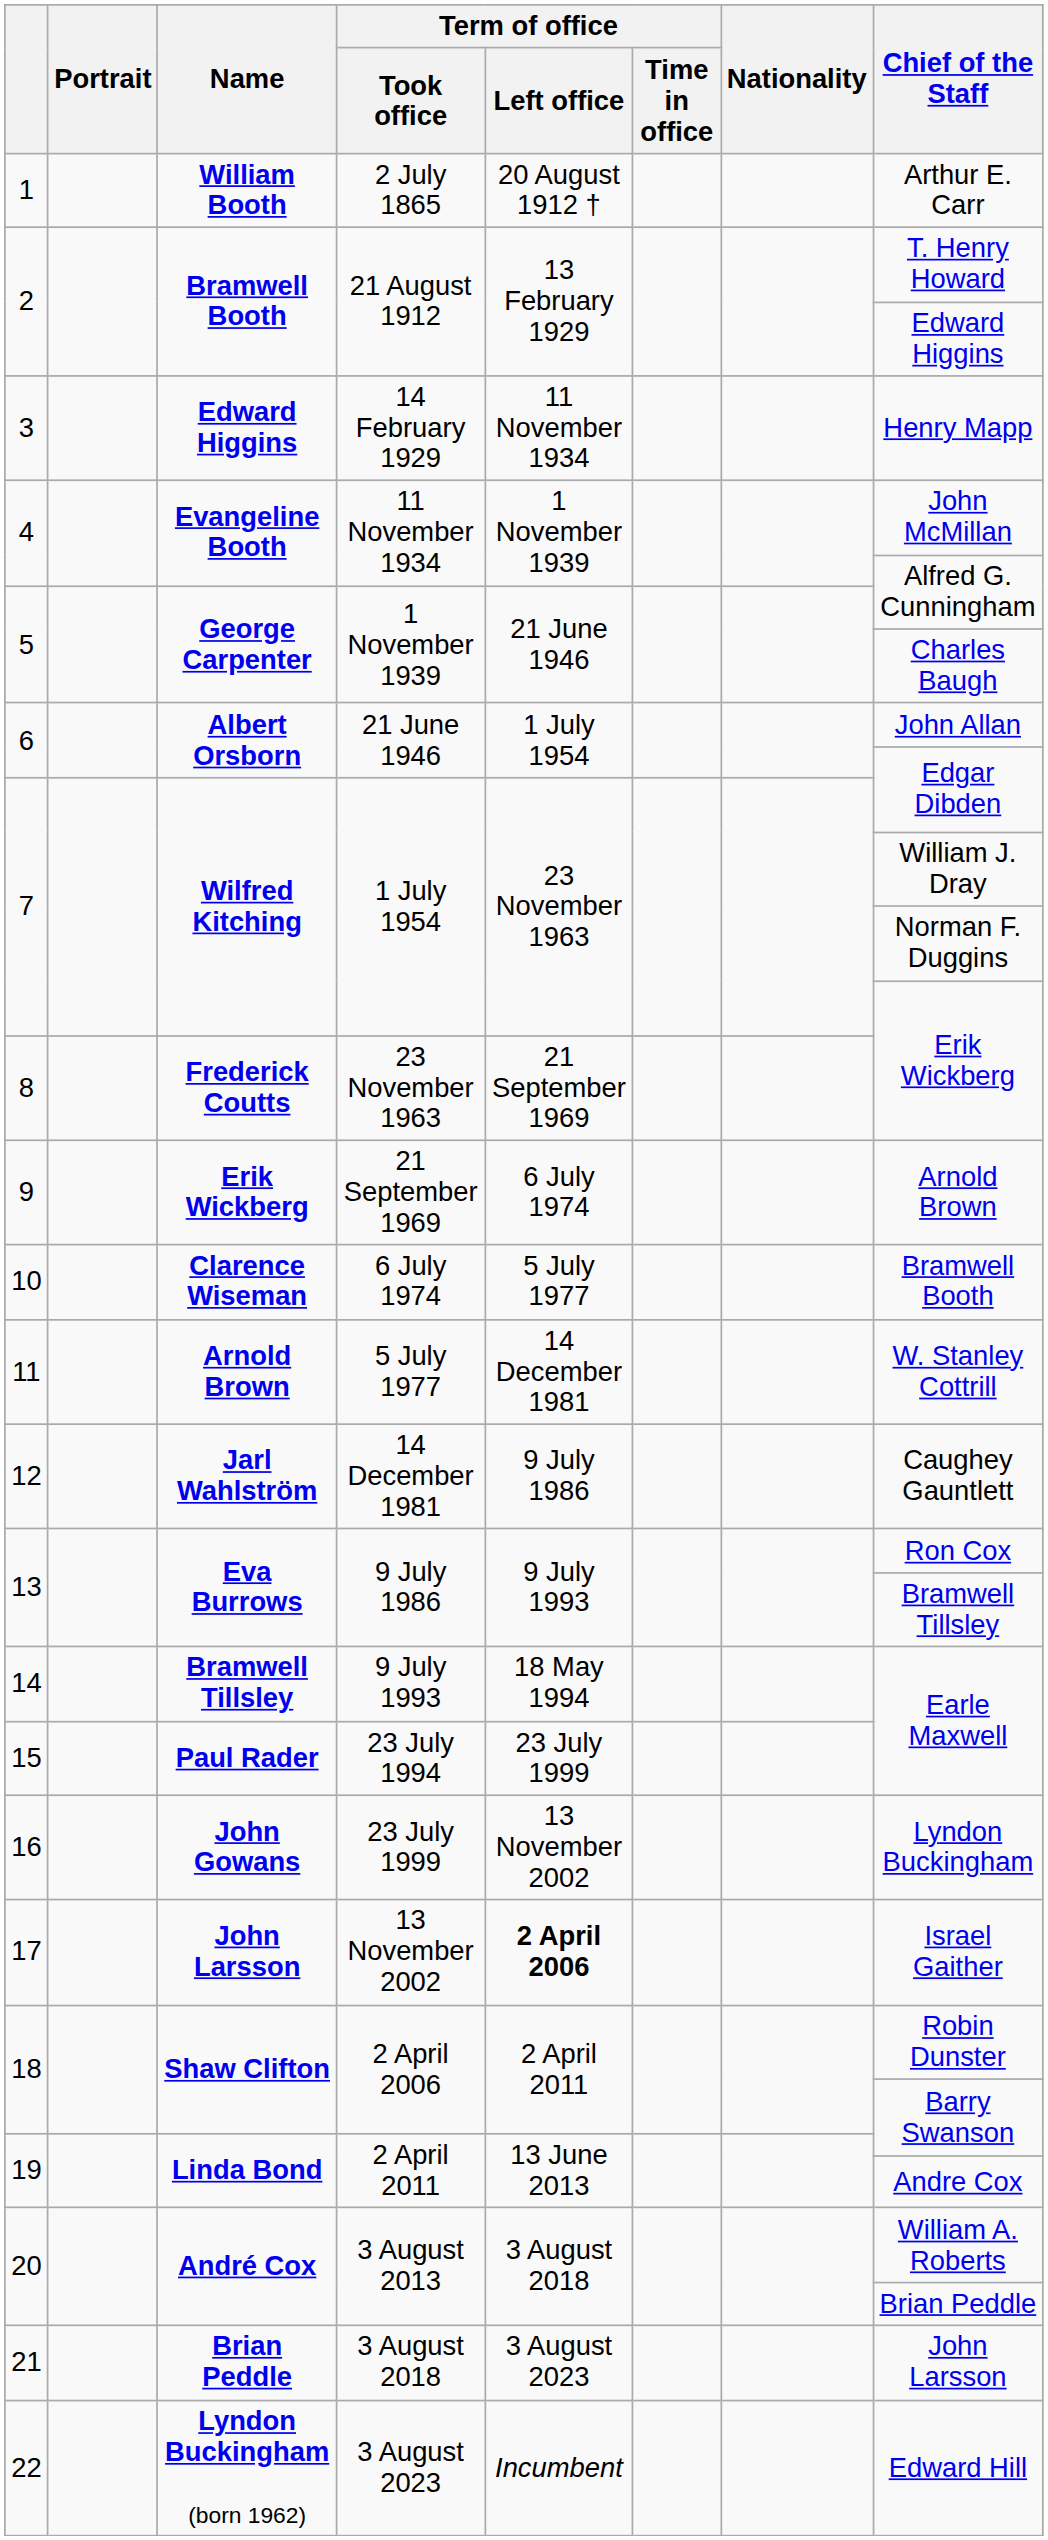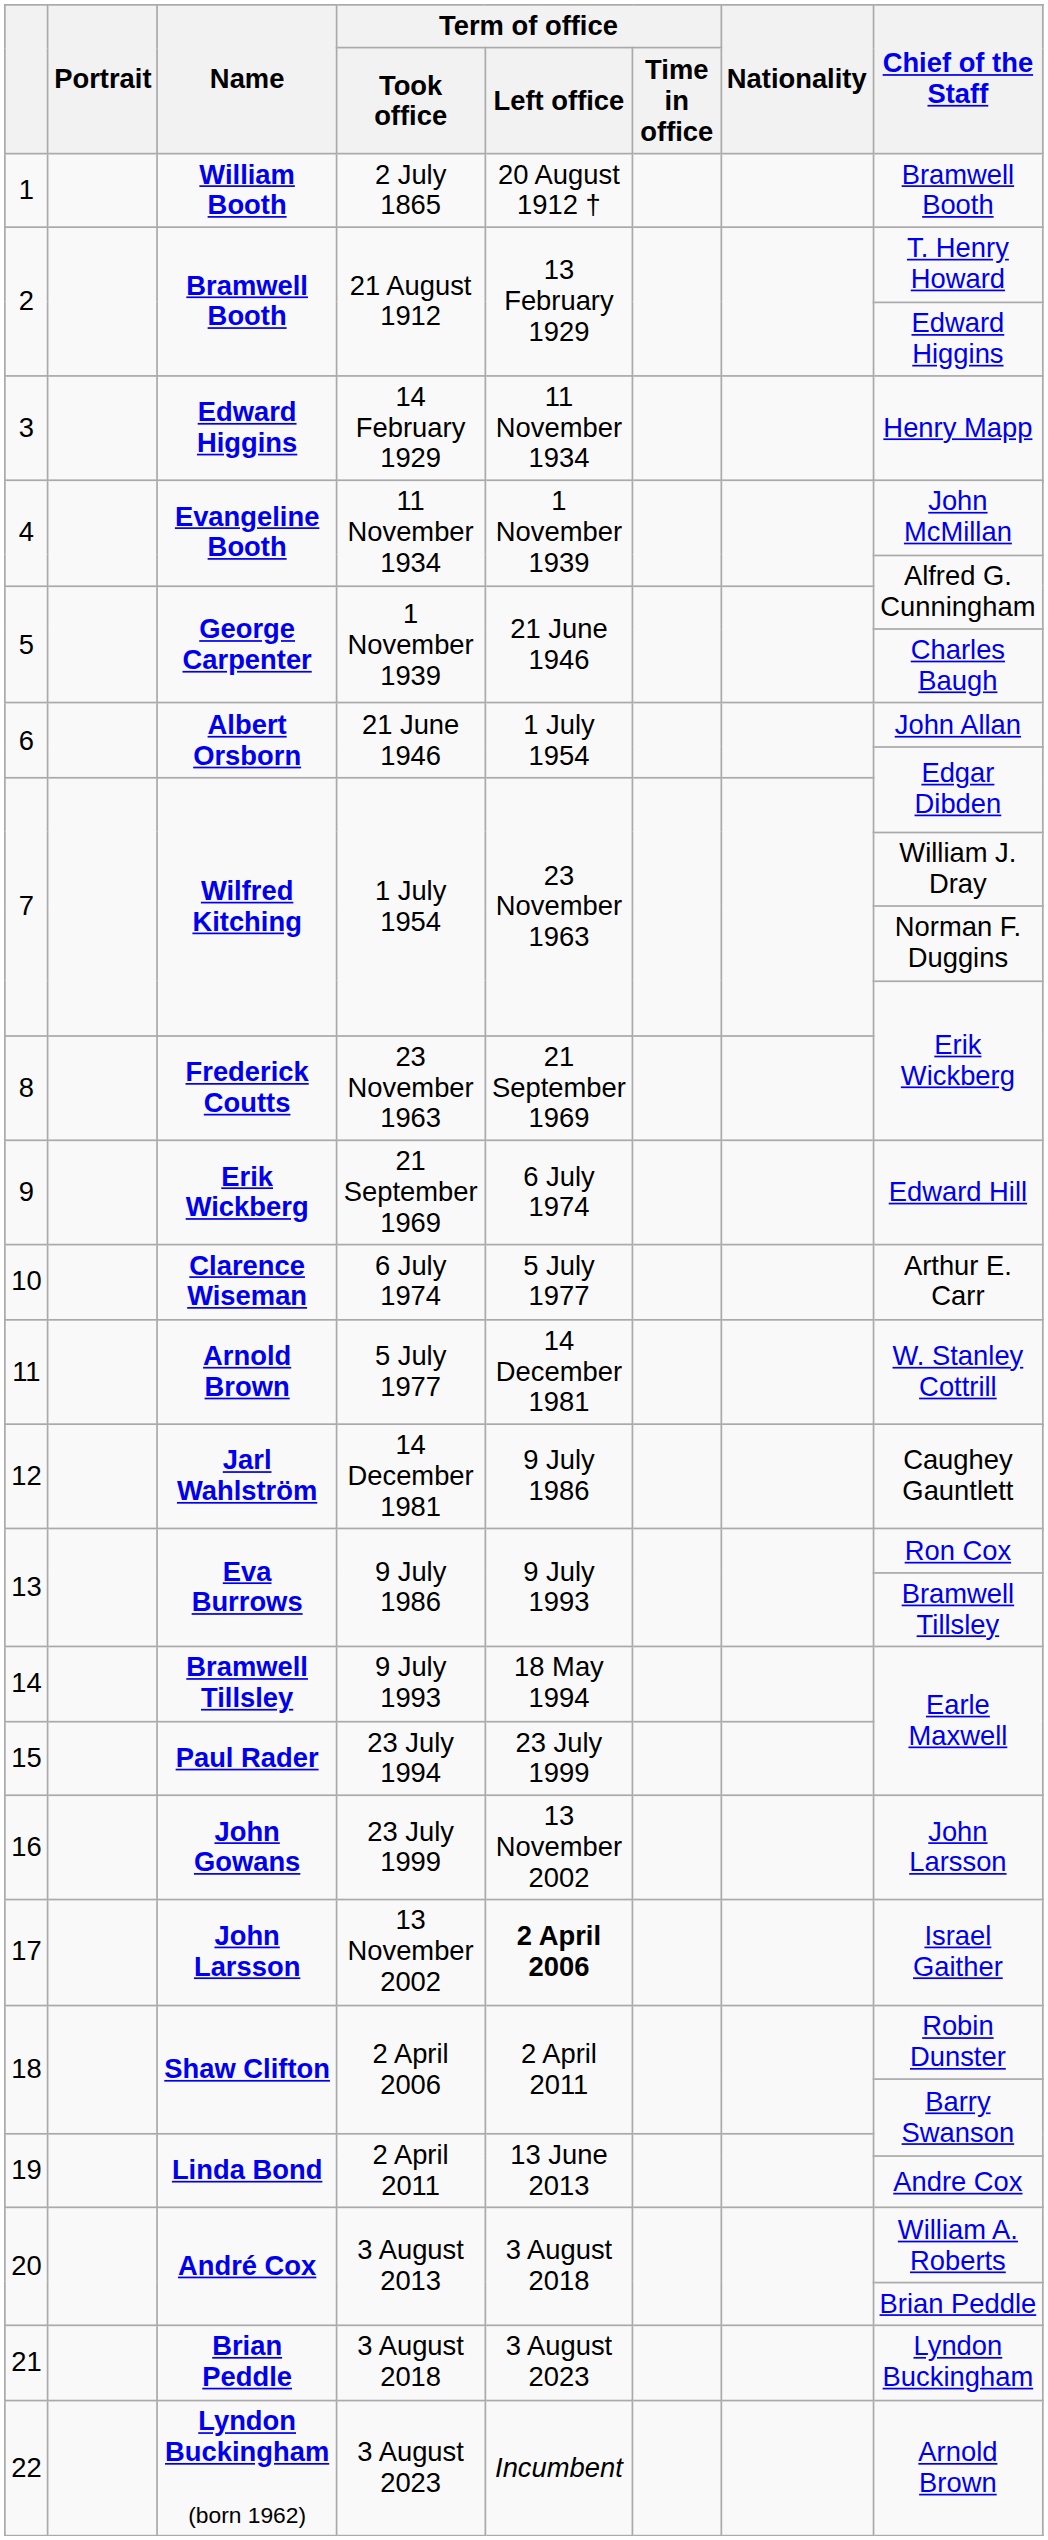1 | Chief of the Staff: Arthur E. Carr -> Bramwell Booth
9 | Chief of the Staff: Arnold Brown -> Edward Hill
10 | Chief of the Staff: Bramwell Booth -> Arthur E. Carr
16 | Chief of the Staff: Lyndon Buckingham -> John Larsson
21 | Chief of the Staff: John Larsson -> Lyndon Buckingham
22 | Chief of the Staff: Edward Hill -> Arnold Brown
